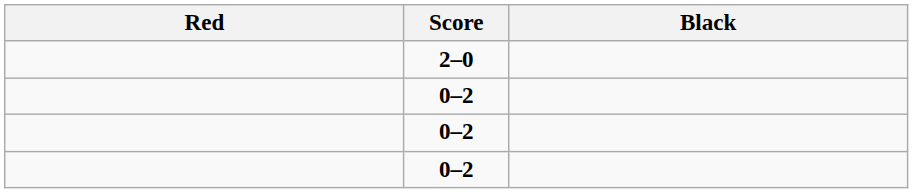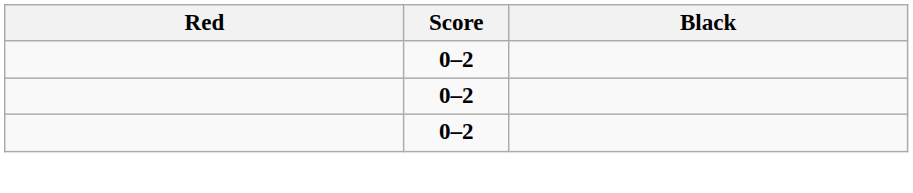- row: 2–0
